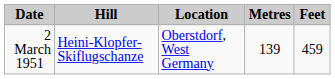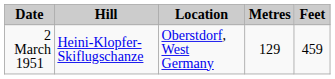2 March 1951 | Metres: 139 -> 129
